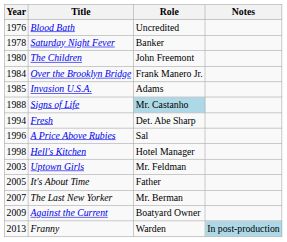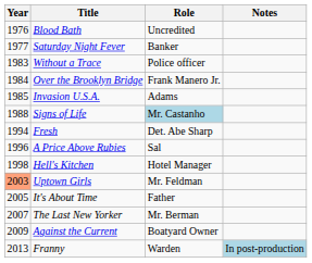Saturday Night Fever | Year: 1978 -> 1977
- row: 1980 | The Children | John Freemont
+ row: 1983 | Without a Trace | Police officer
Uptown Girls | Year: no background -> lightsalmon background
